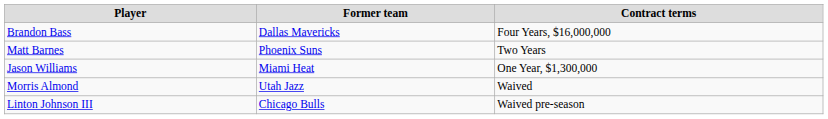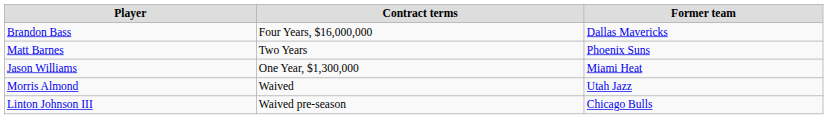columns swapped: Former team <-> Contract terms
